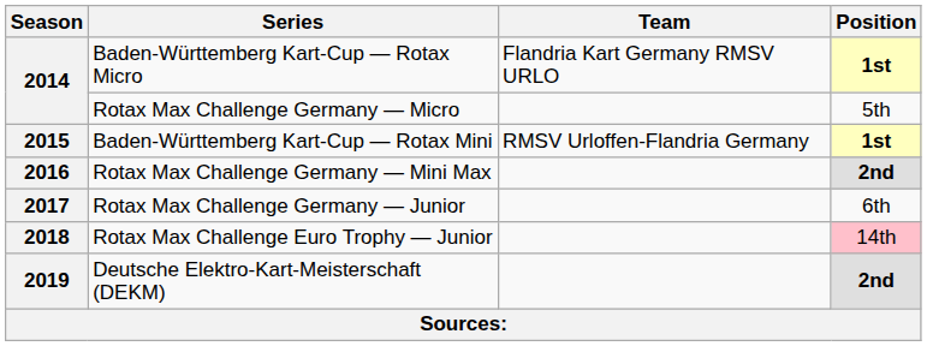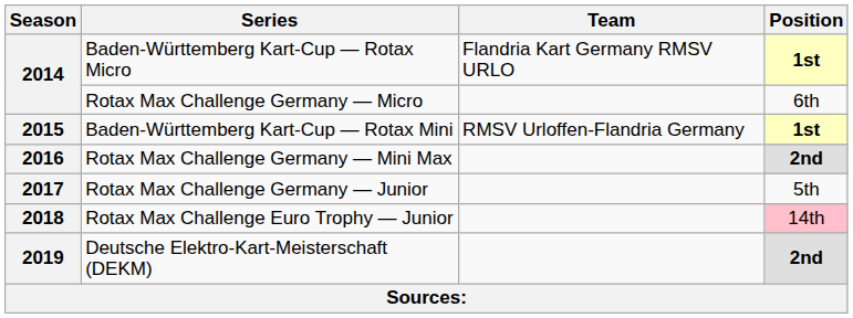Rotax Max Challenge Germany — Micro | Position: 5th -> 6th
Rotax Max Challenge Germany — Junior | Position: 6th -> 5th
